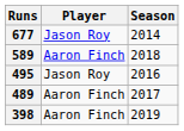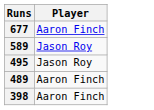- column: Season | 2014 | 2018 | 2016 | 2017 | 2019
677 | Player: Jason Roy -> Aaron Finch
589 | Player: Aaron Finch -> Jason Roy
